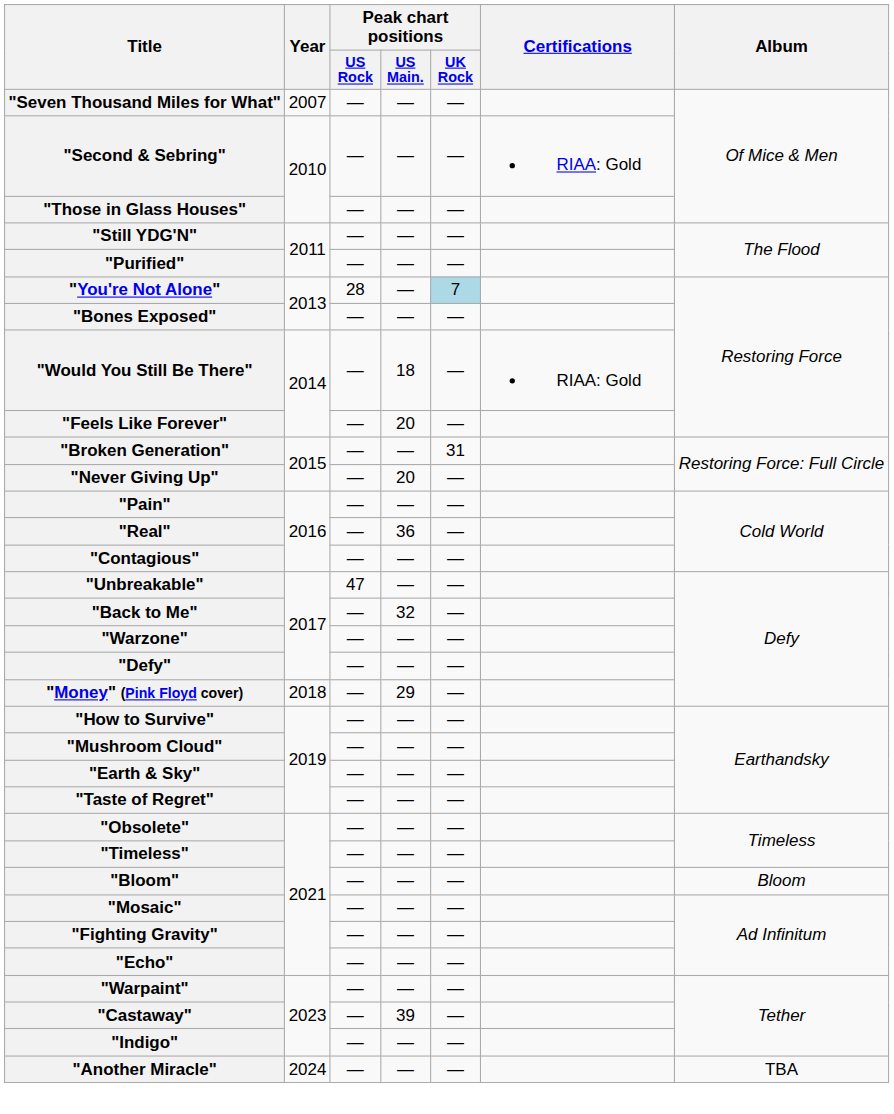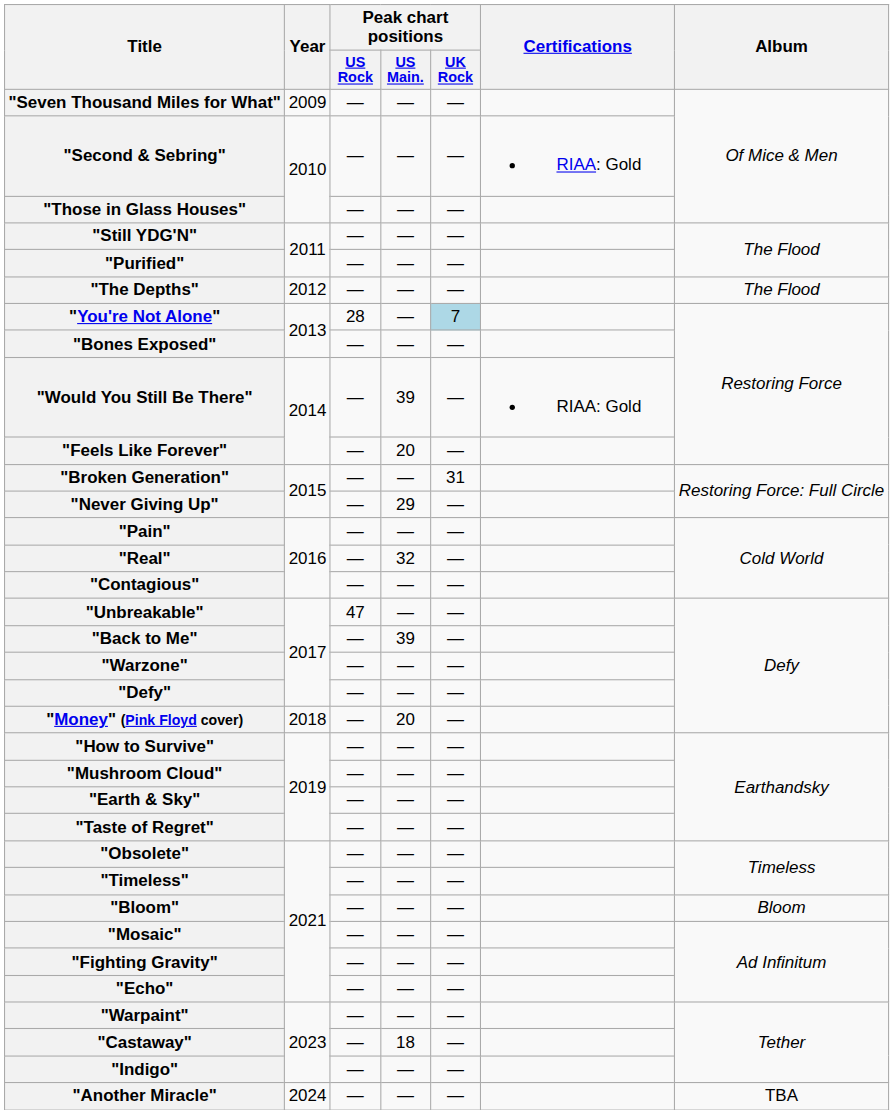"Seven Thousand Miles for What" | Year: 2007 -> 2009
+ row: "The Depths" | 2012 | — | — | — | The Flood
"Would You Still Be There" | Peak chart positions / US Main.: 18 -> 39
"Never Giving Up" | Peak chart positions / US Main.: 20 -> 29
"Real" | Peak chart positions / US Main.: 36 -> 32
"Back to Me" | Peak chart positions / US Main.: 32 -> 39
"Money" (Pink Floyd cover) | Peak chart positions / US Main.: 29 -> 20
"Castaway" | Peak chart positions / US Main.: 39 -> 18
